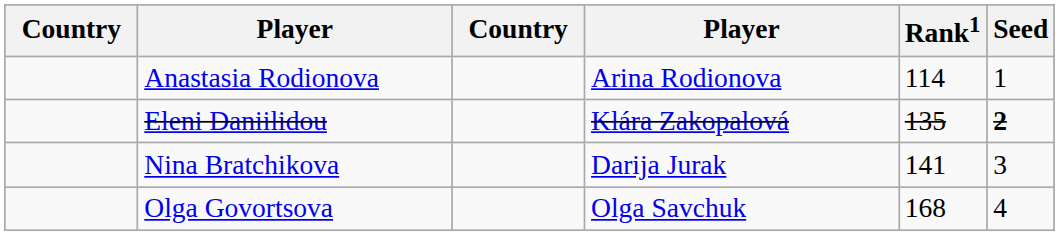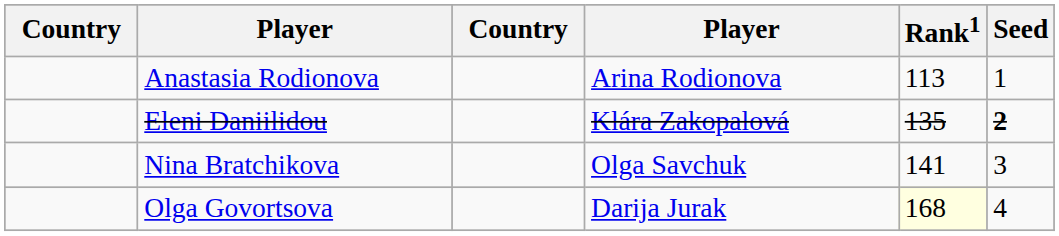Anastasia Rodionova | Rank1: 114 -> 113
Nina Bratchikova | column 4: Darija Jurak -> Olga Savchuk
Olga Govortsova | column 4: Olga Savchuk -> Darija Jurak
Olga Govortsova | Rank1: no background -> lightyellow background
